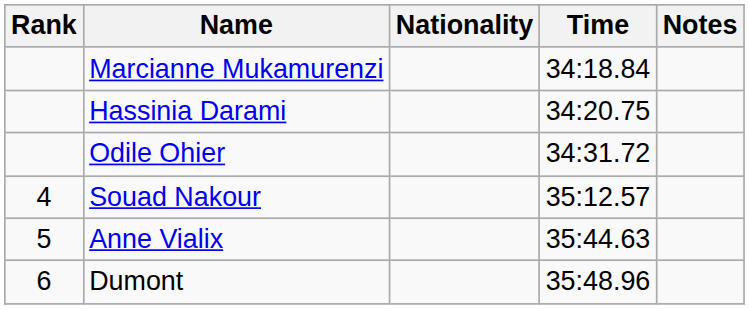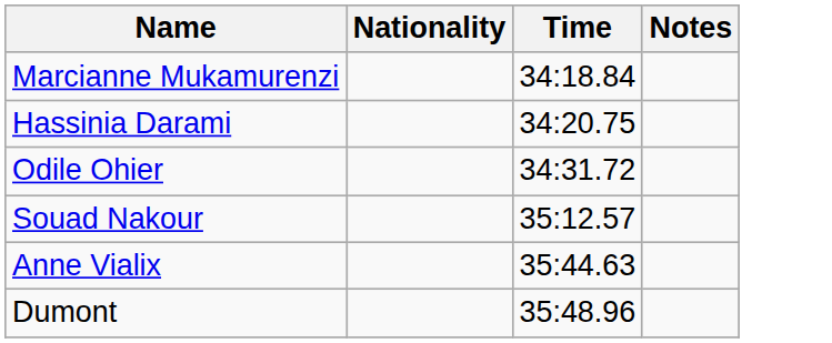- column: Rank | 4 | 5 | 6
